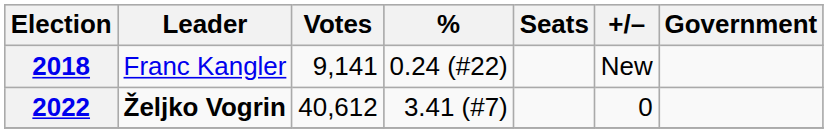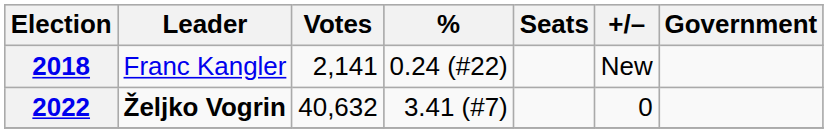2018 | Votes: 9,141 -> 2,141
2022 | Votes: 40,612 -> 40,632
